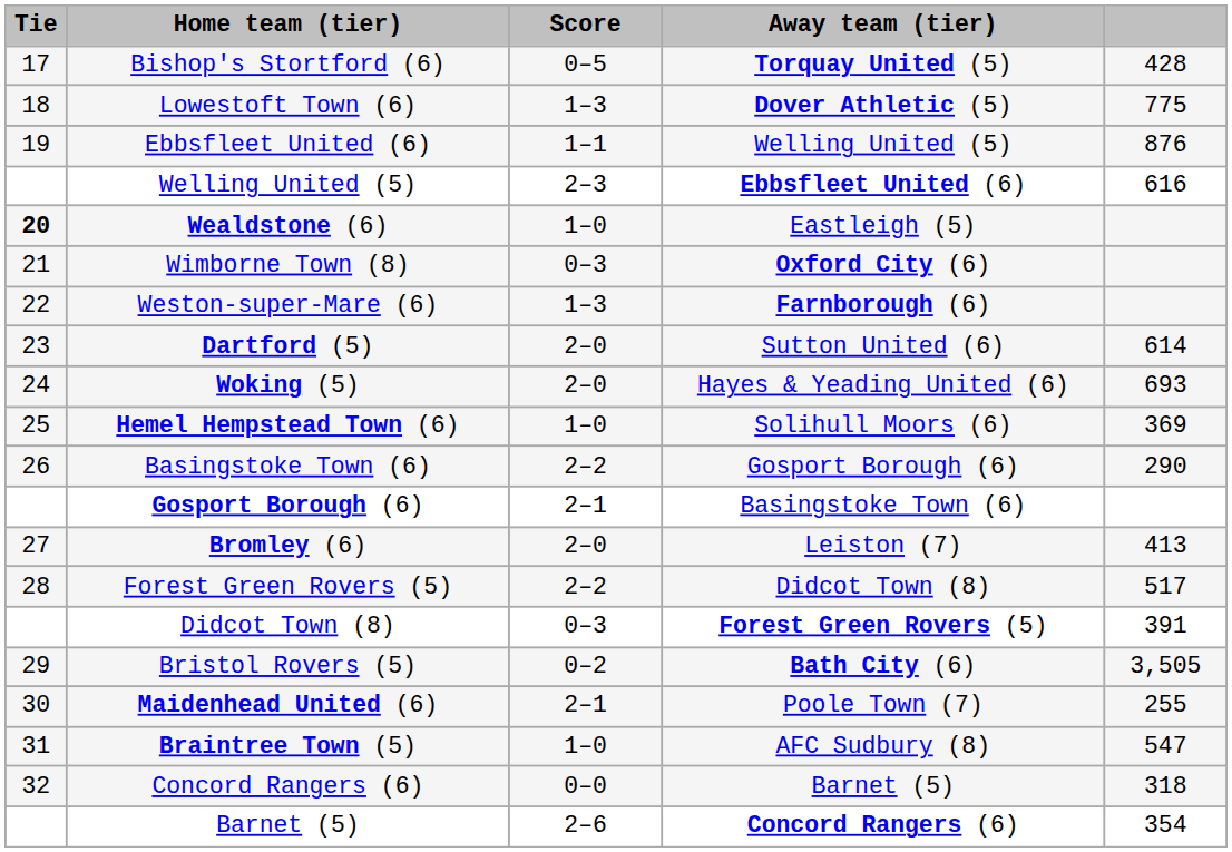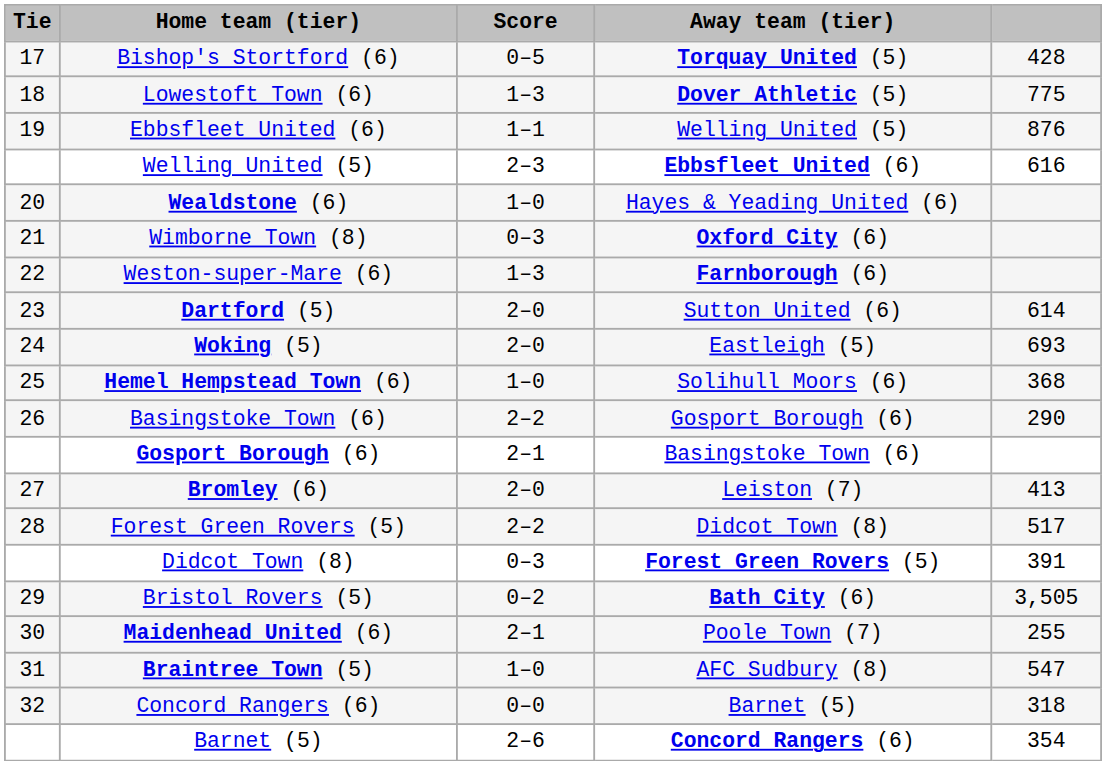Wealdstone (6) | Tie: bold -> normal
Wealdstone (6) | Away team (tier): Eastleigh (5) -> Hayes & Yeading United (6)
Woking (5) | Away team (tier): Hayes & Yeading United (6) -> Eastleigh (5)
Hemel Hempstead Town (6) | column 5: 369 -> 368
